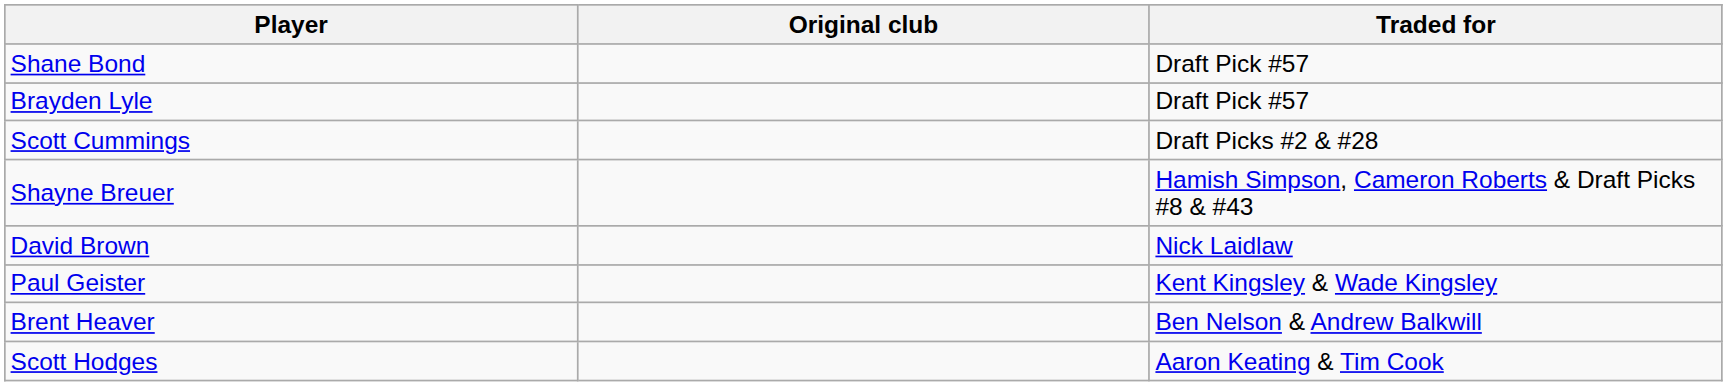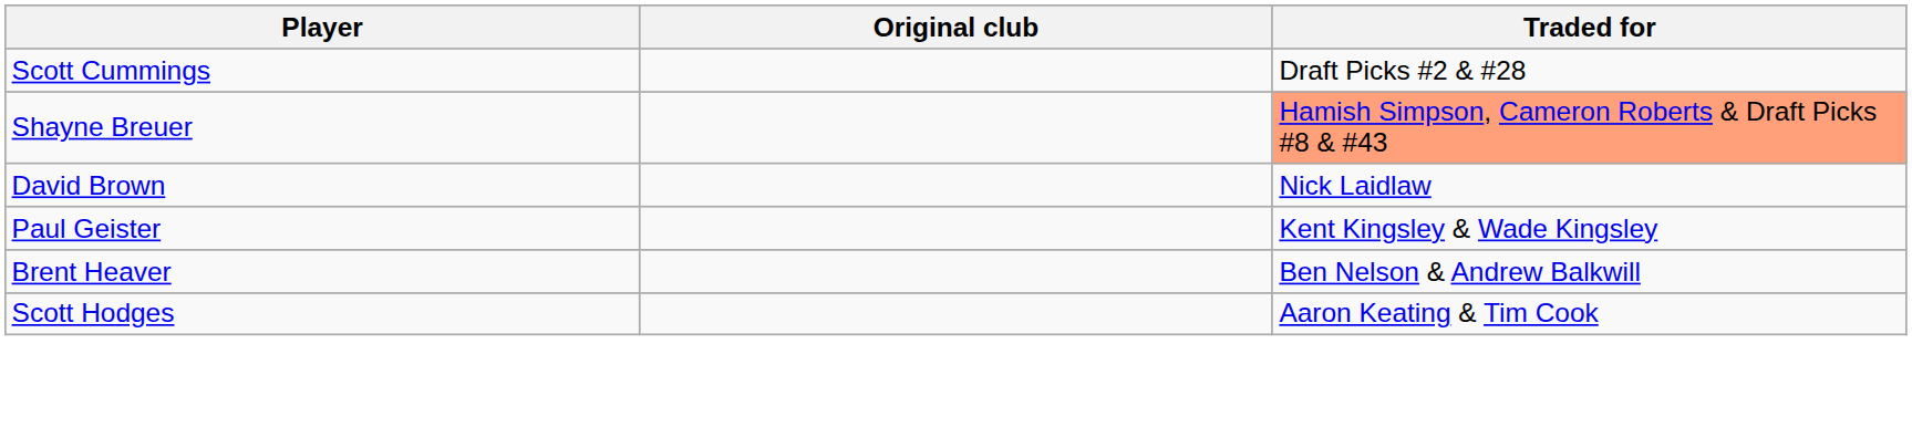- row: Shane Bond | Draft Pick #57
- row: Brayden Lyle | Draft Pick #57
Shayne Breuer | Traded for: no background -> lightsalmon background
